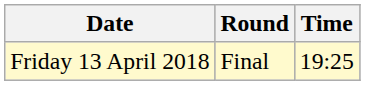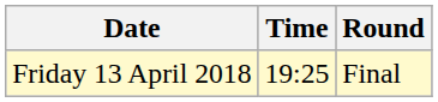columns swapped: Time <-> Round
